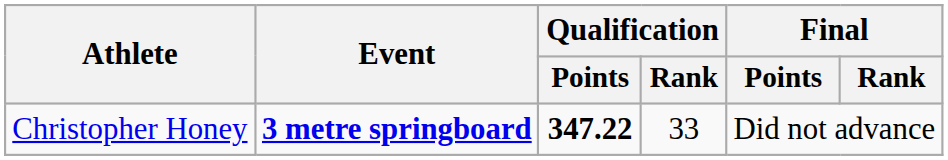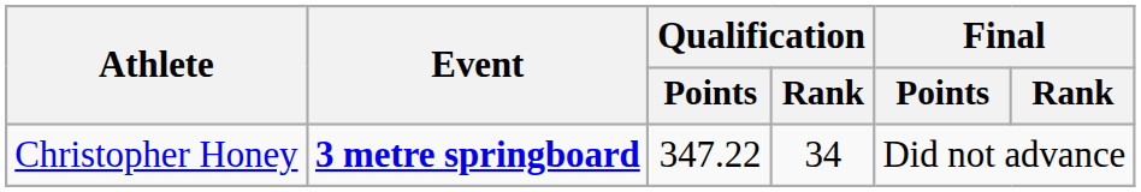Christopher Honey | Qualification / Points: bold -> normal
Christopher Honey | Qualification / Rank: 33 -> 34
